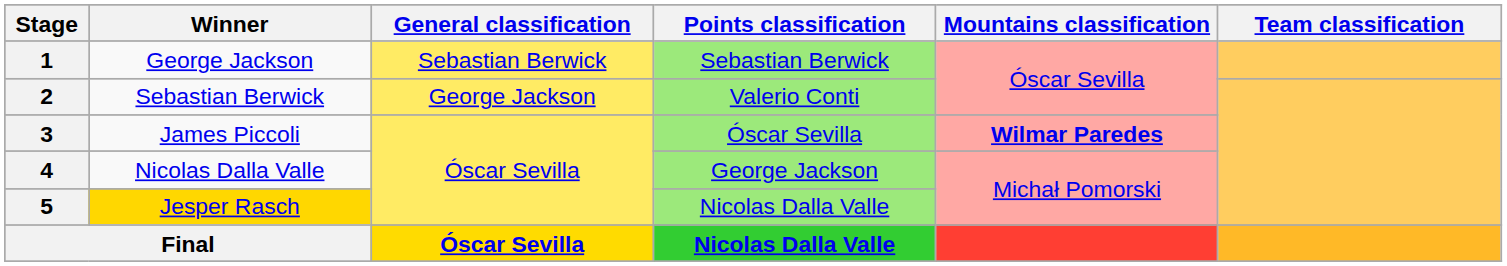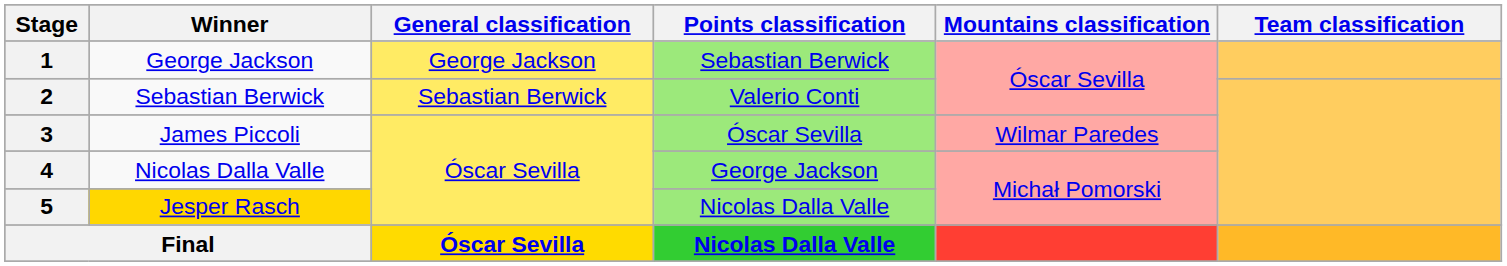1 | General classification: Sebastian Berwick -> George Jackson
2 | General classification: George Jackson -> Sebastian Berwick
3 | Mountains classification: bold -> normal
